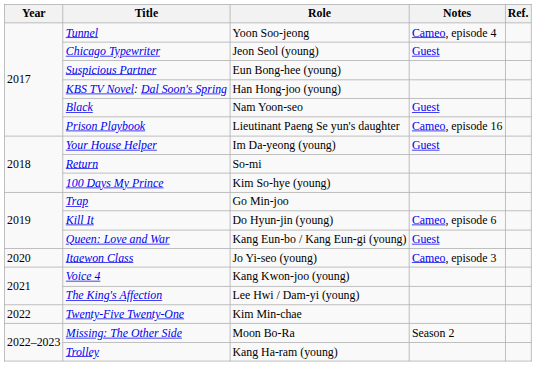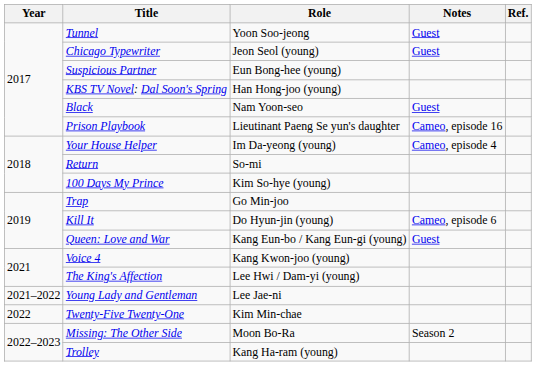Tunnel | Notes: Cameo, episode 4 -> Guest
Your House Helper | Notes: Guest -> Cameo, episode 4
- row: 2020 | Itaewon Class | Jo Yi-seo (young) | Cameo, episode 3
+ row: 2021–2022 | Young Lady and Gentleman | Lee Jae-ni
